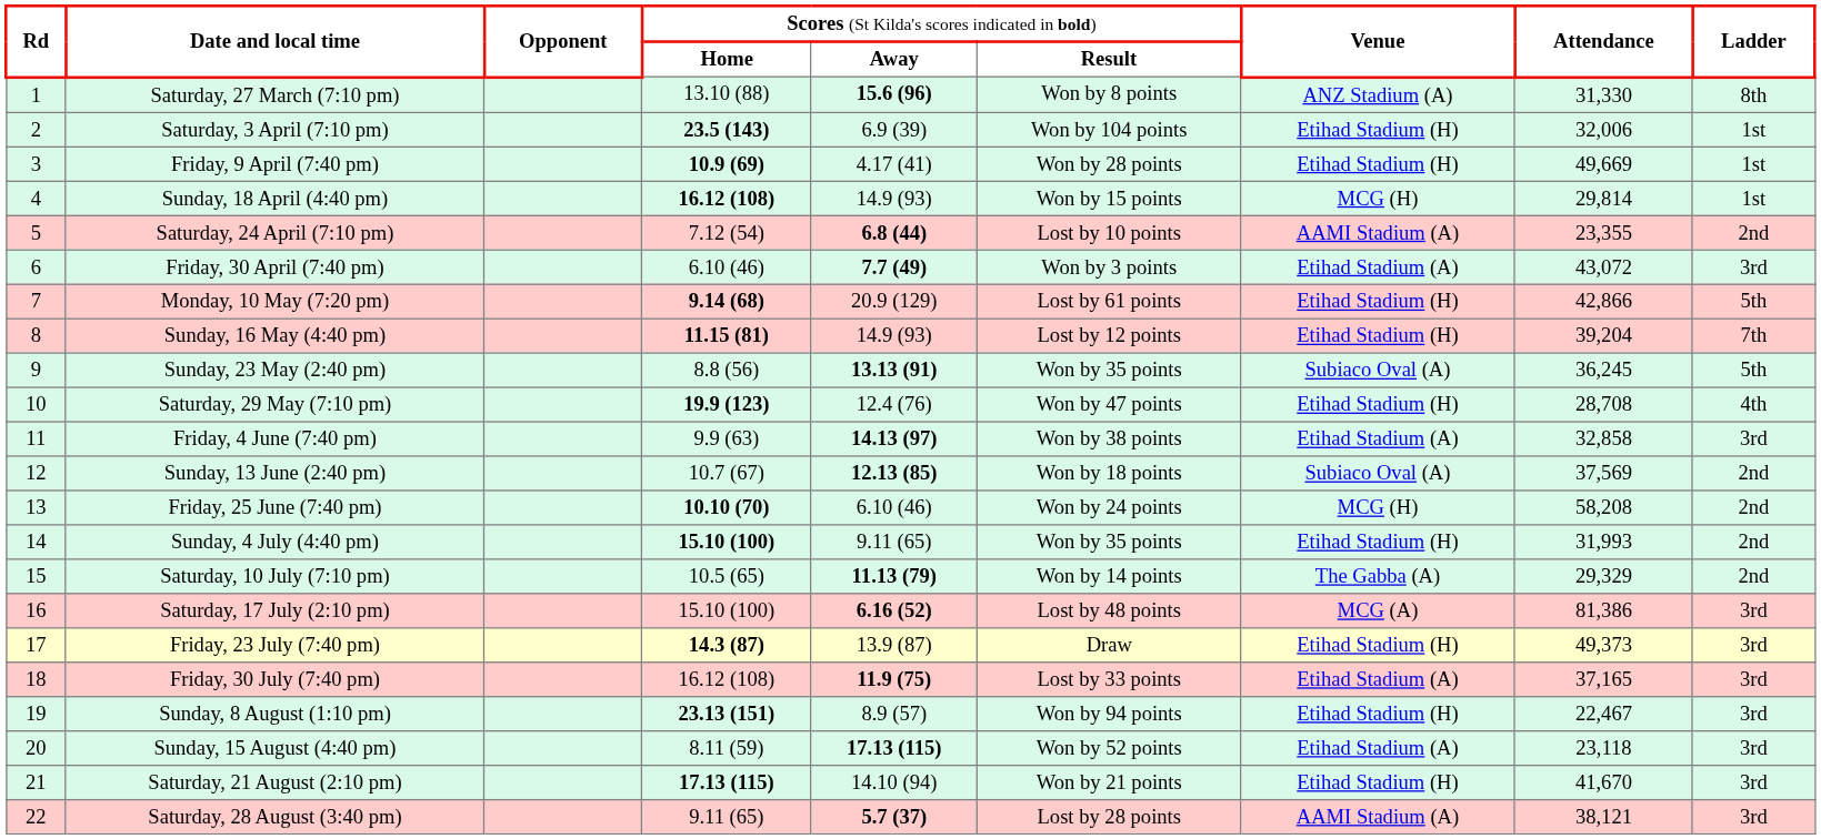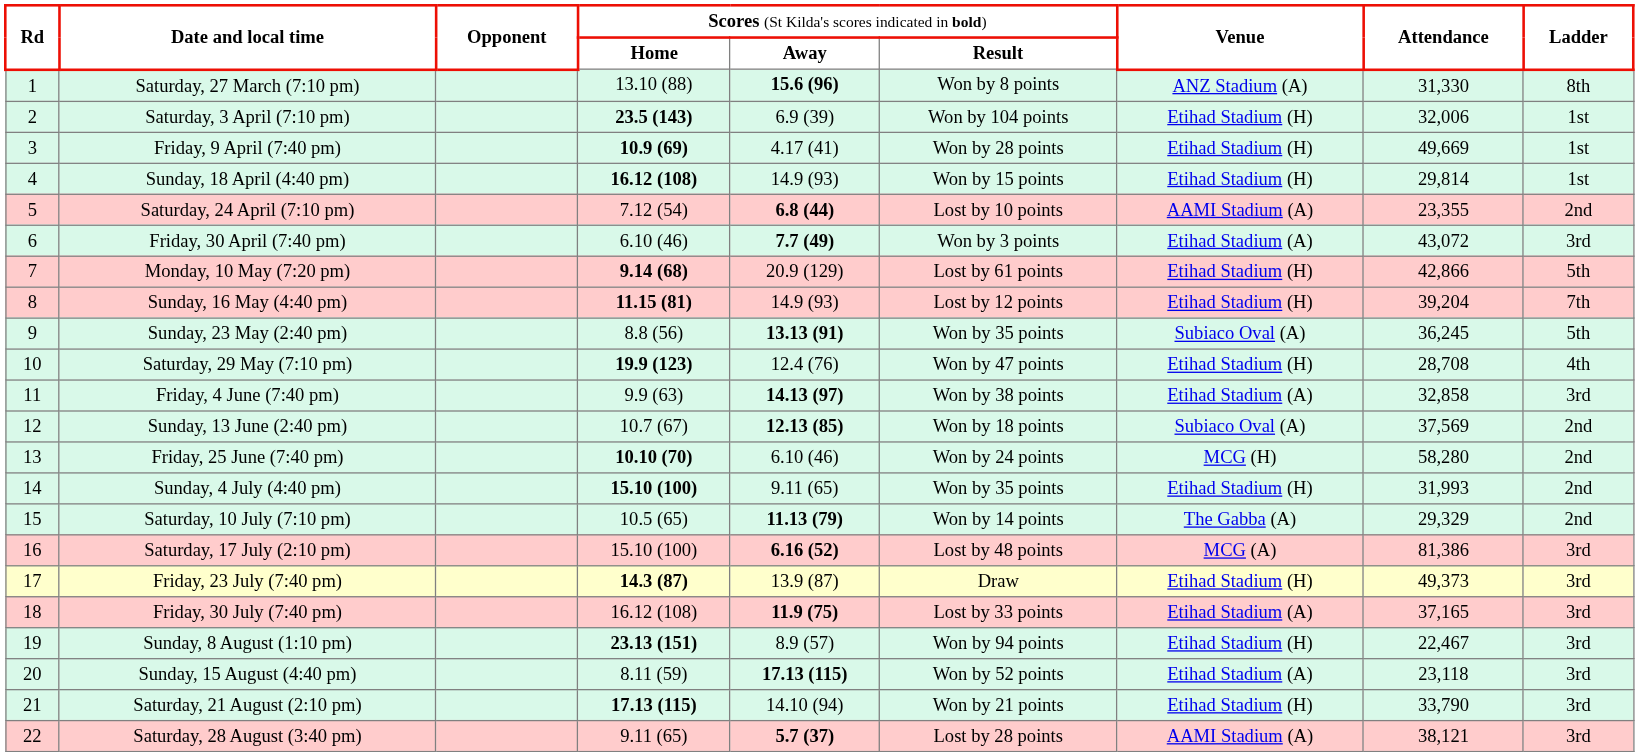Sunday, 18 April (4:40 pm) | column 7: MCG (H) -> Etihad Stadium (H)
Friday, 25 June (7:40 pm) | column 8: 58,208 -> 58,280
Saturday, 21 August (2:10 pm) | column 8: 41,670 -> 33,790
